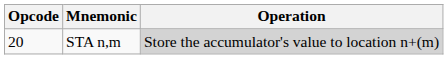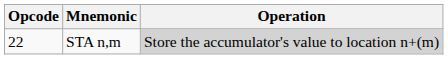STA n,m | Opcode: 20 -> 22
